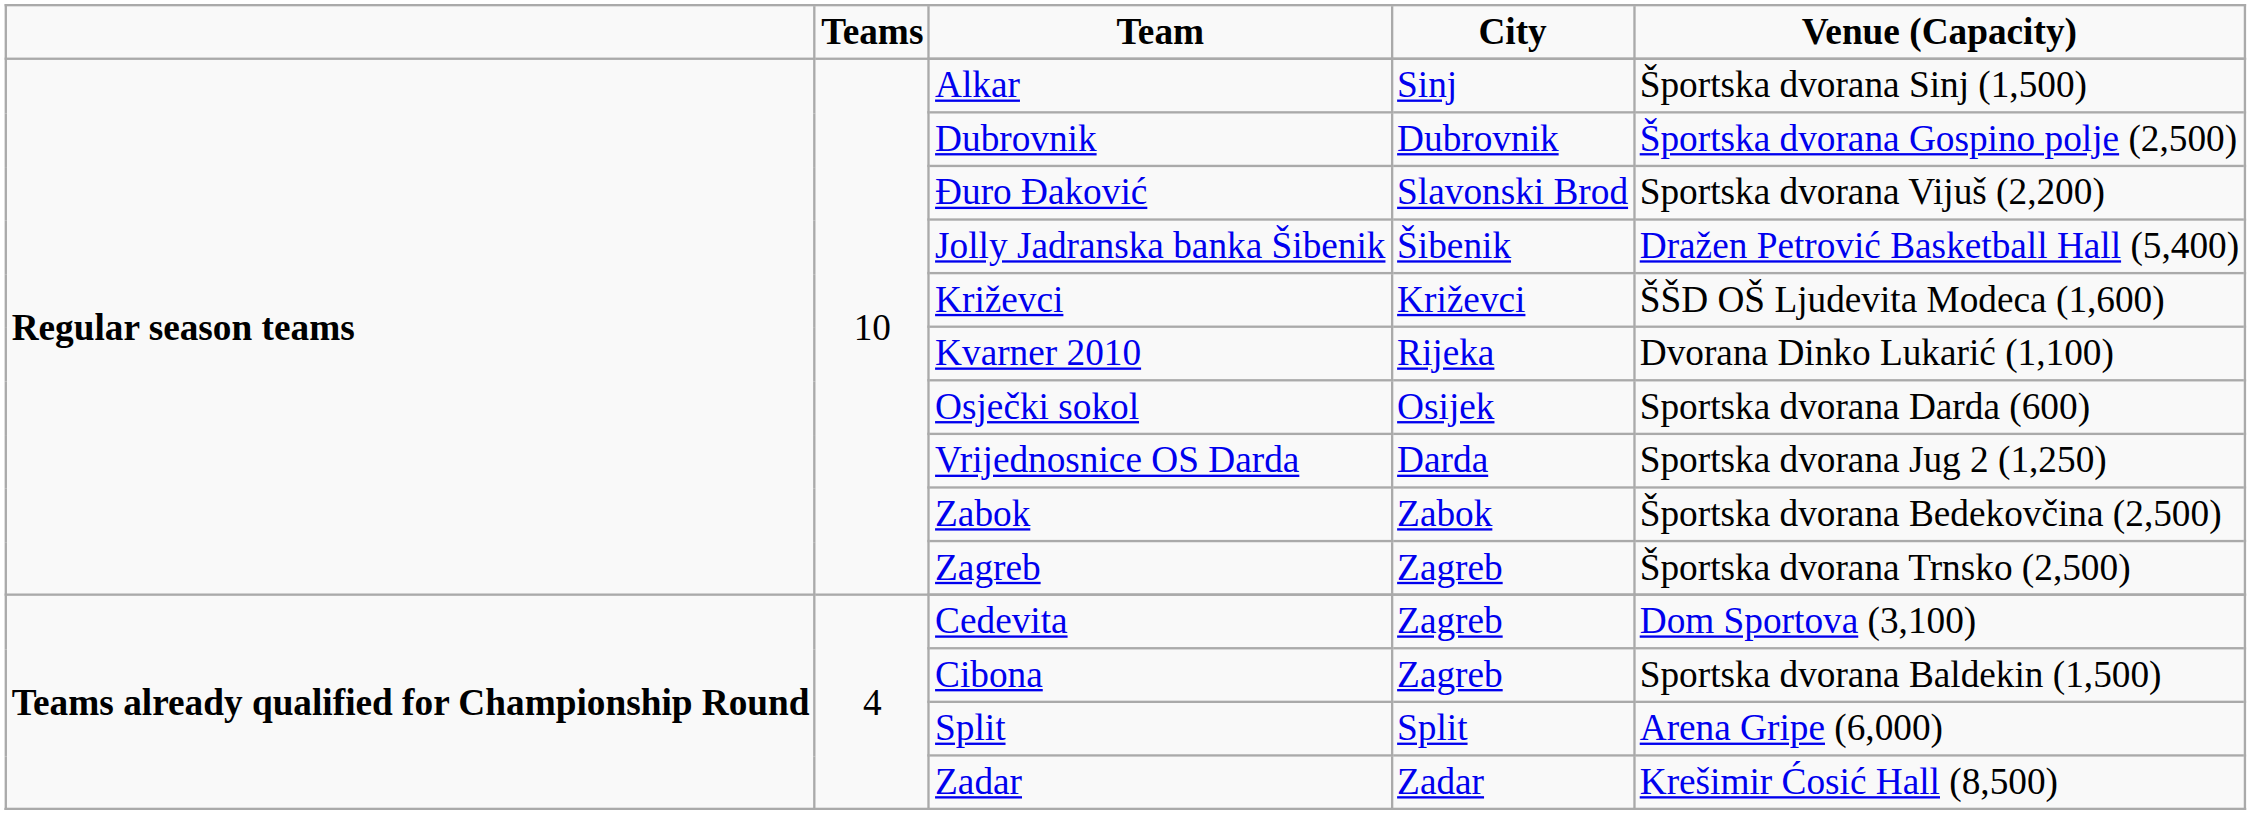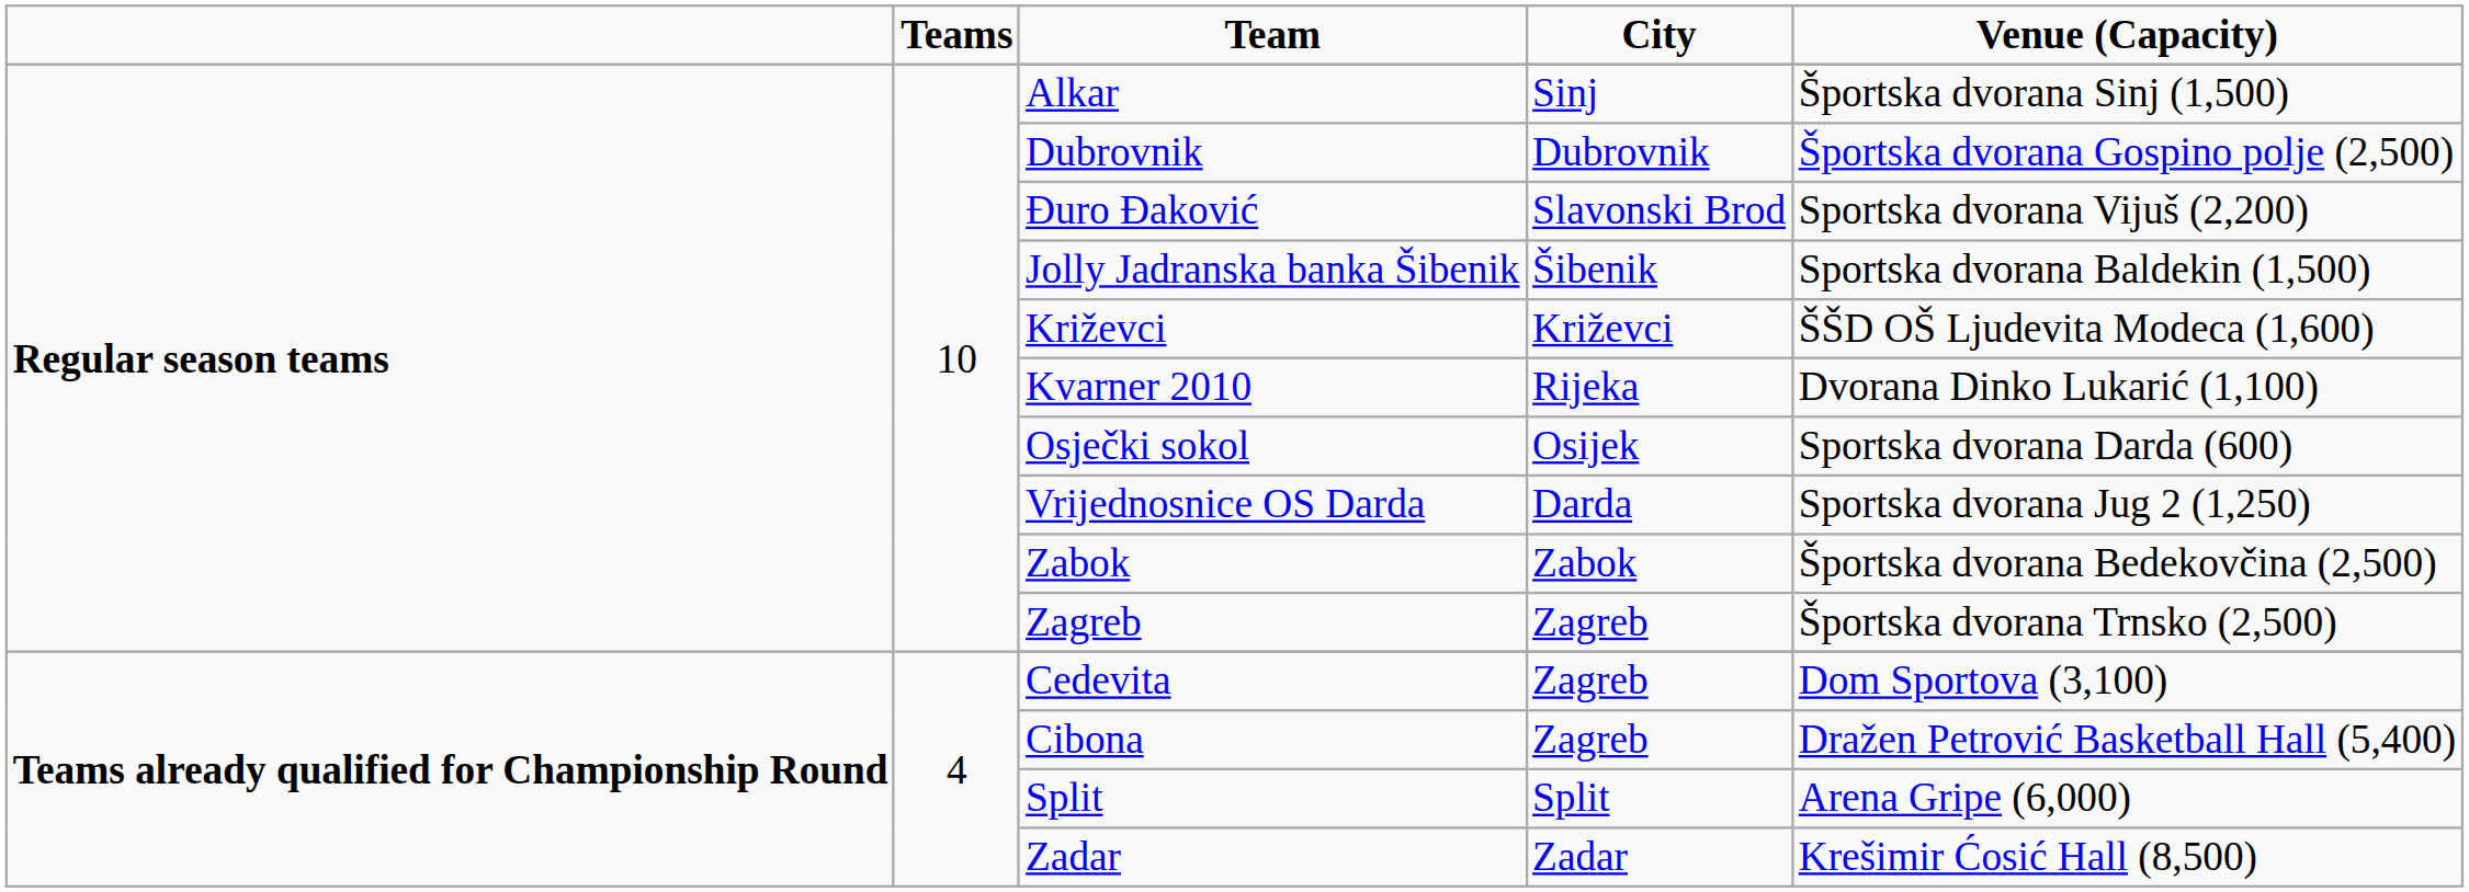Jolly Jadranska banka Šibenik | Venue (Capacity): Dražen Petrović Basketball Hall (5,400) -> Sportska dvorana Baldekin (1,500)
Cibona | Venue (Capacity): Sportska dvorana Baldekin (1,500) -> Dražen Petrović Basketball Hall (5,400)
